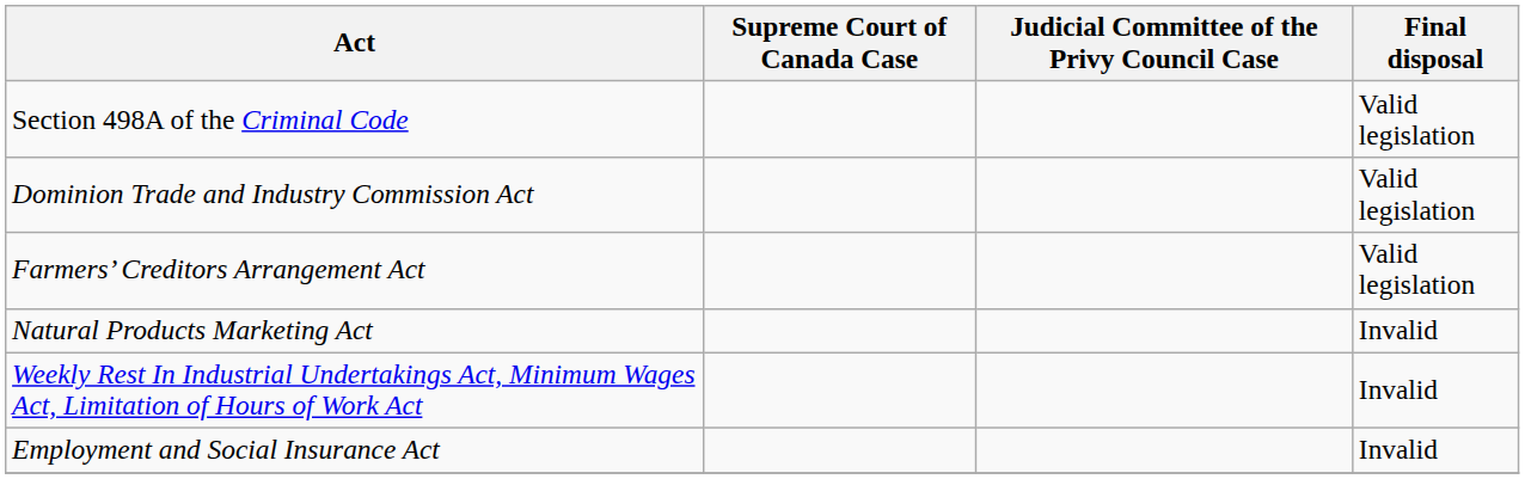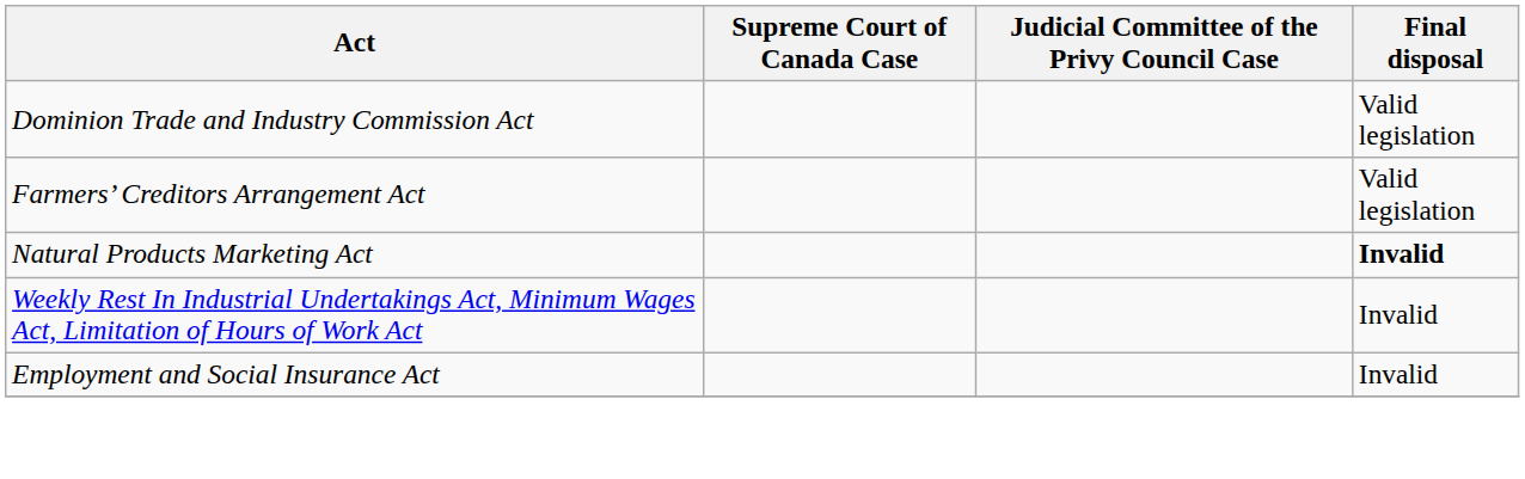- row: Section 498A of the Criminal Code | Valid legislation
Natural Products Marketing Act | Final disposal: normal -> bold
